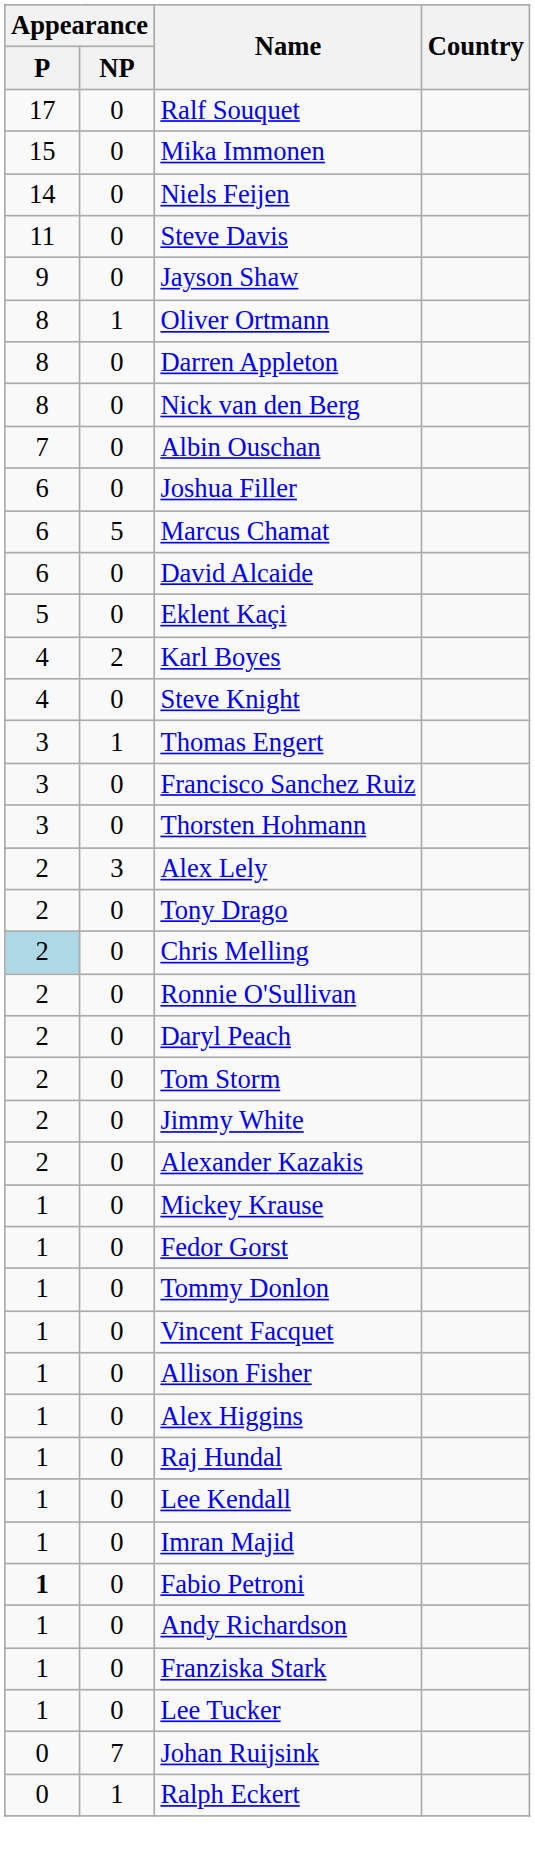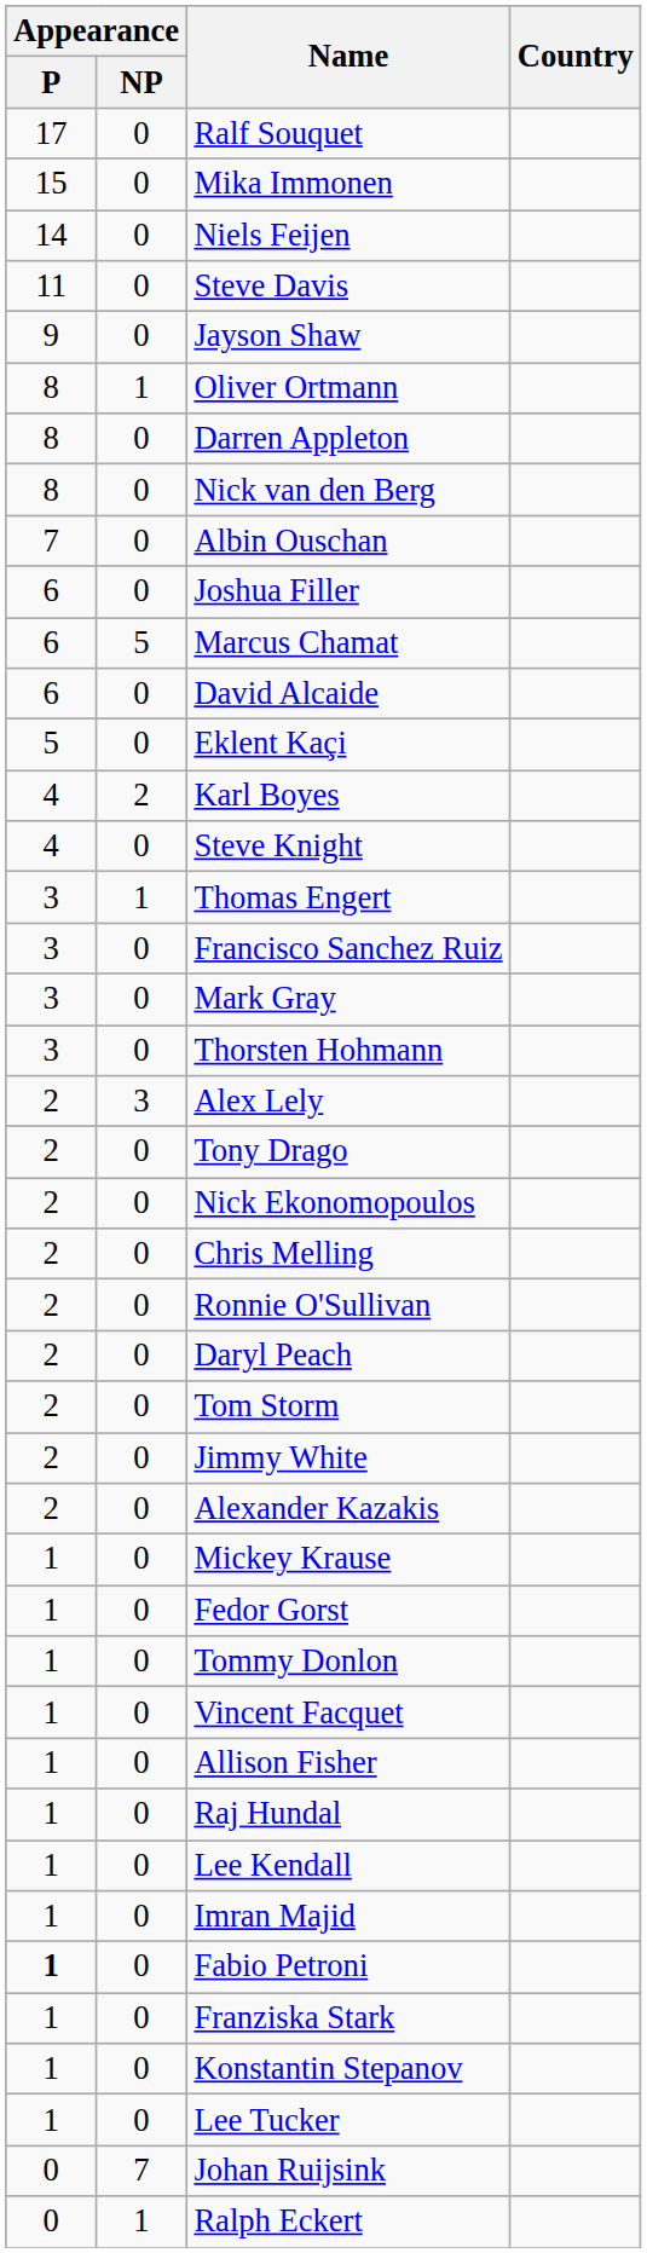+ row: 3 | 0 | Mark Gray
+ row: 2 | 0 | Nick Ekonomopoulos
Chris Melling | Appearance / P: lightblue background -> no background
- row: 1 | 0 | Alex Higgins
- row: 1 | 0 | Andy Richardson
+ row: 1 | 0 | Konstantin Stepanov
